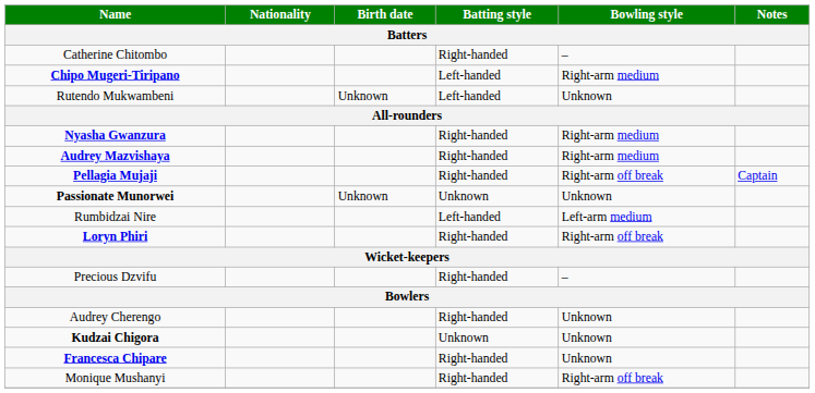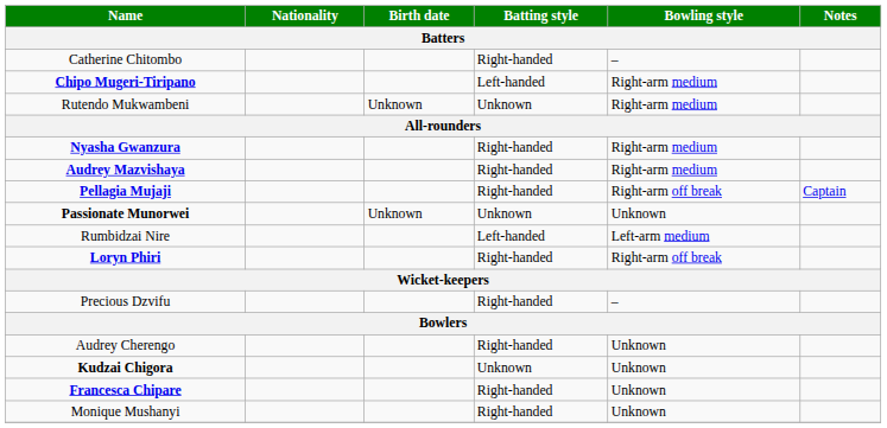Rutendo Mukwambeni | Batting style: Left-handed -> Unknown
Rutendo Mukwambeni | Bowling style: Unknown -> Right-arm medium
Monique Mushanyi | Bowling style: Right-arm off break -> Unknown
